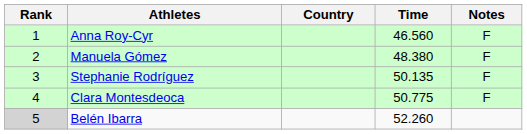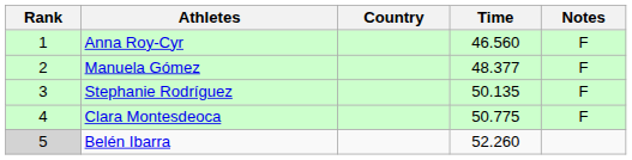Manuela Gómez | Time: 48.380 -> 48.377
